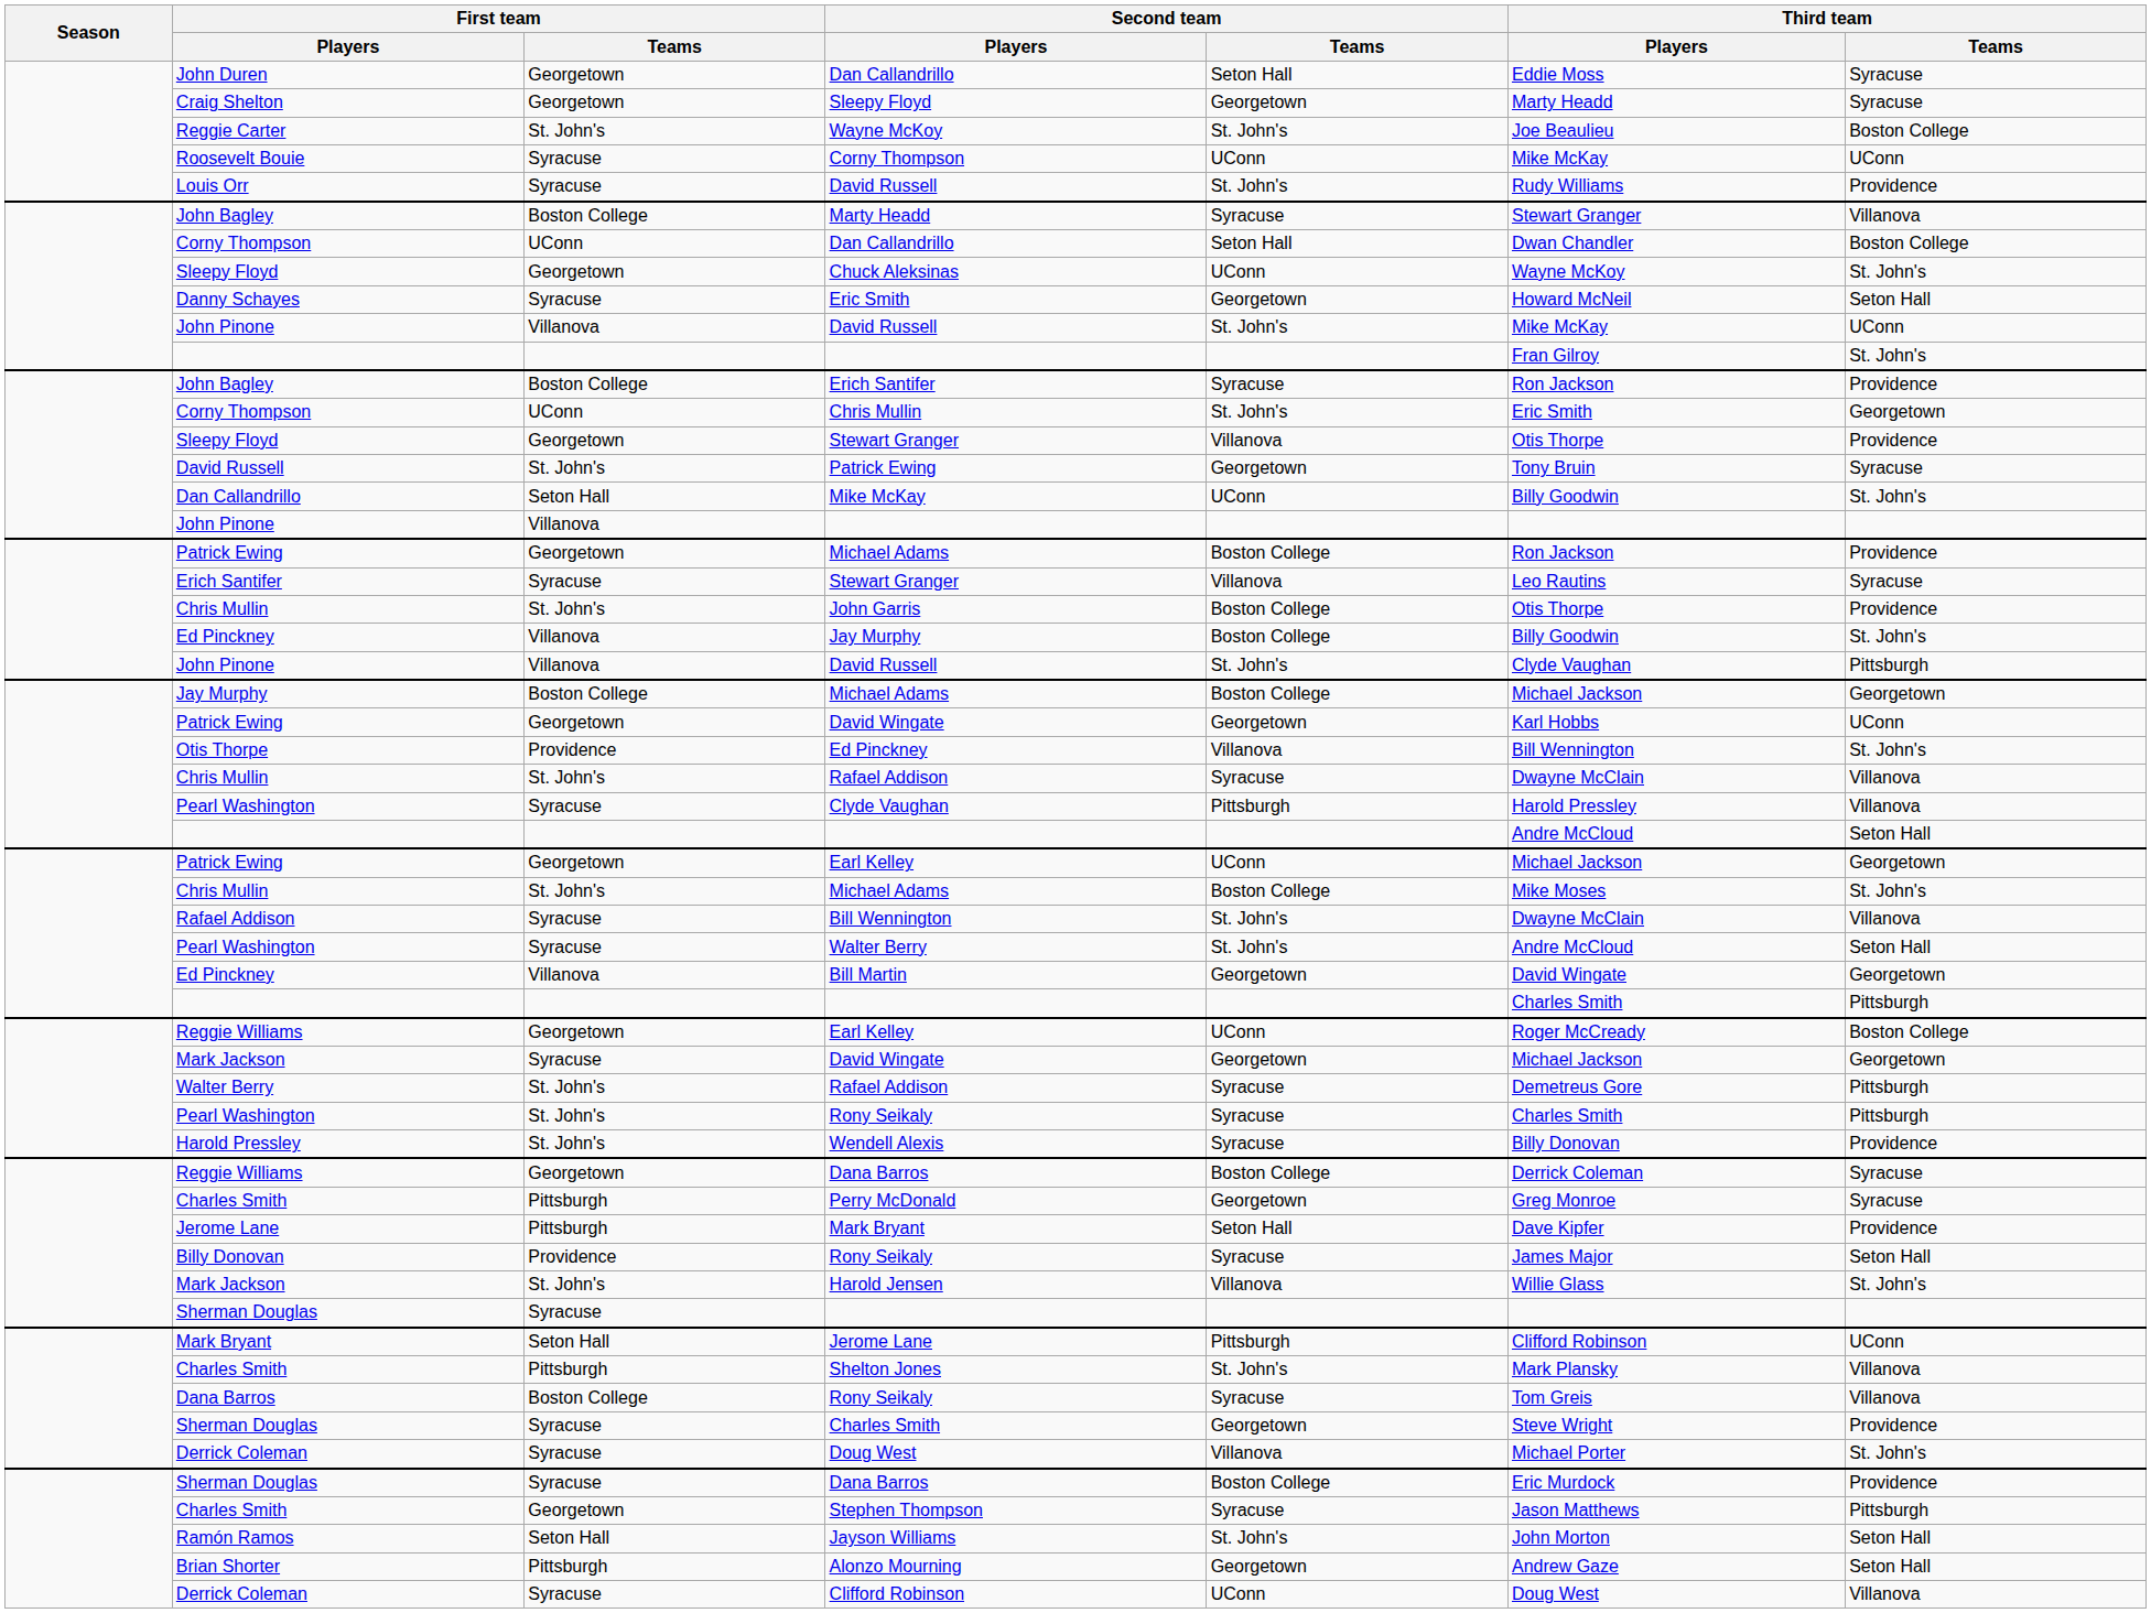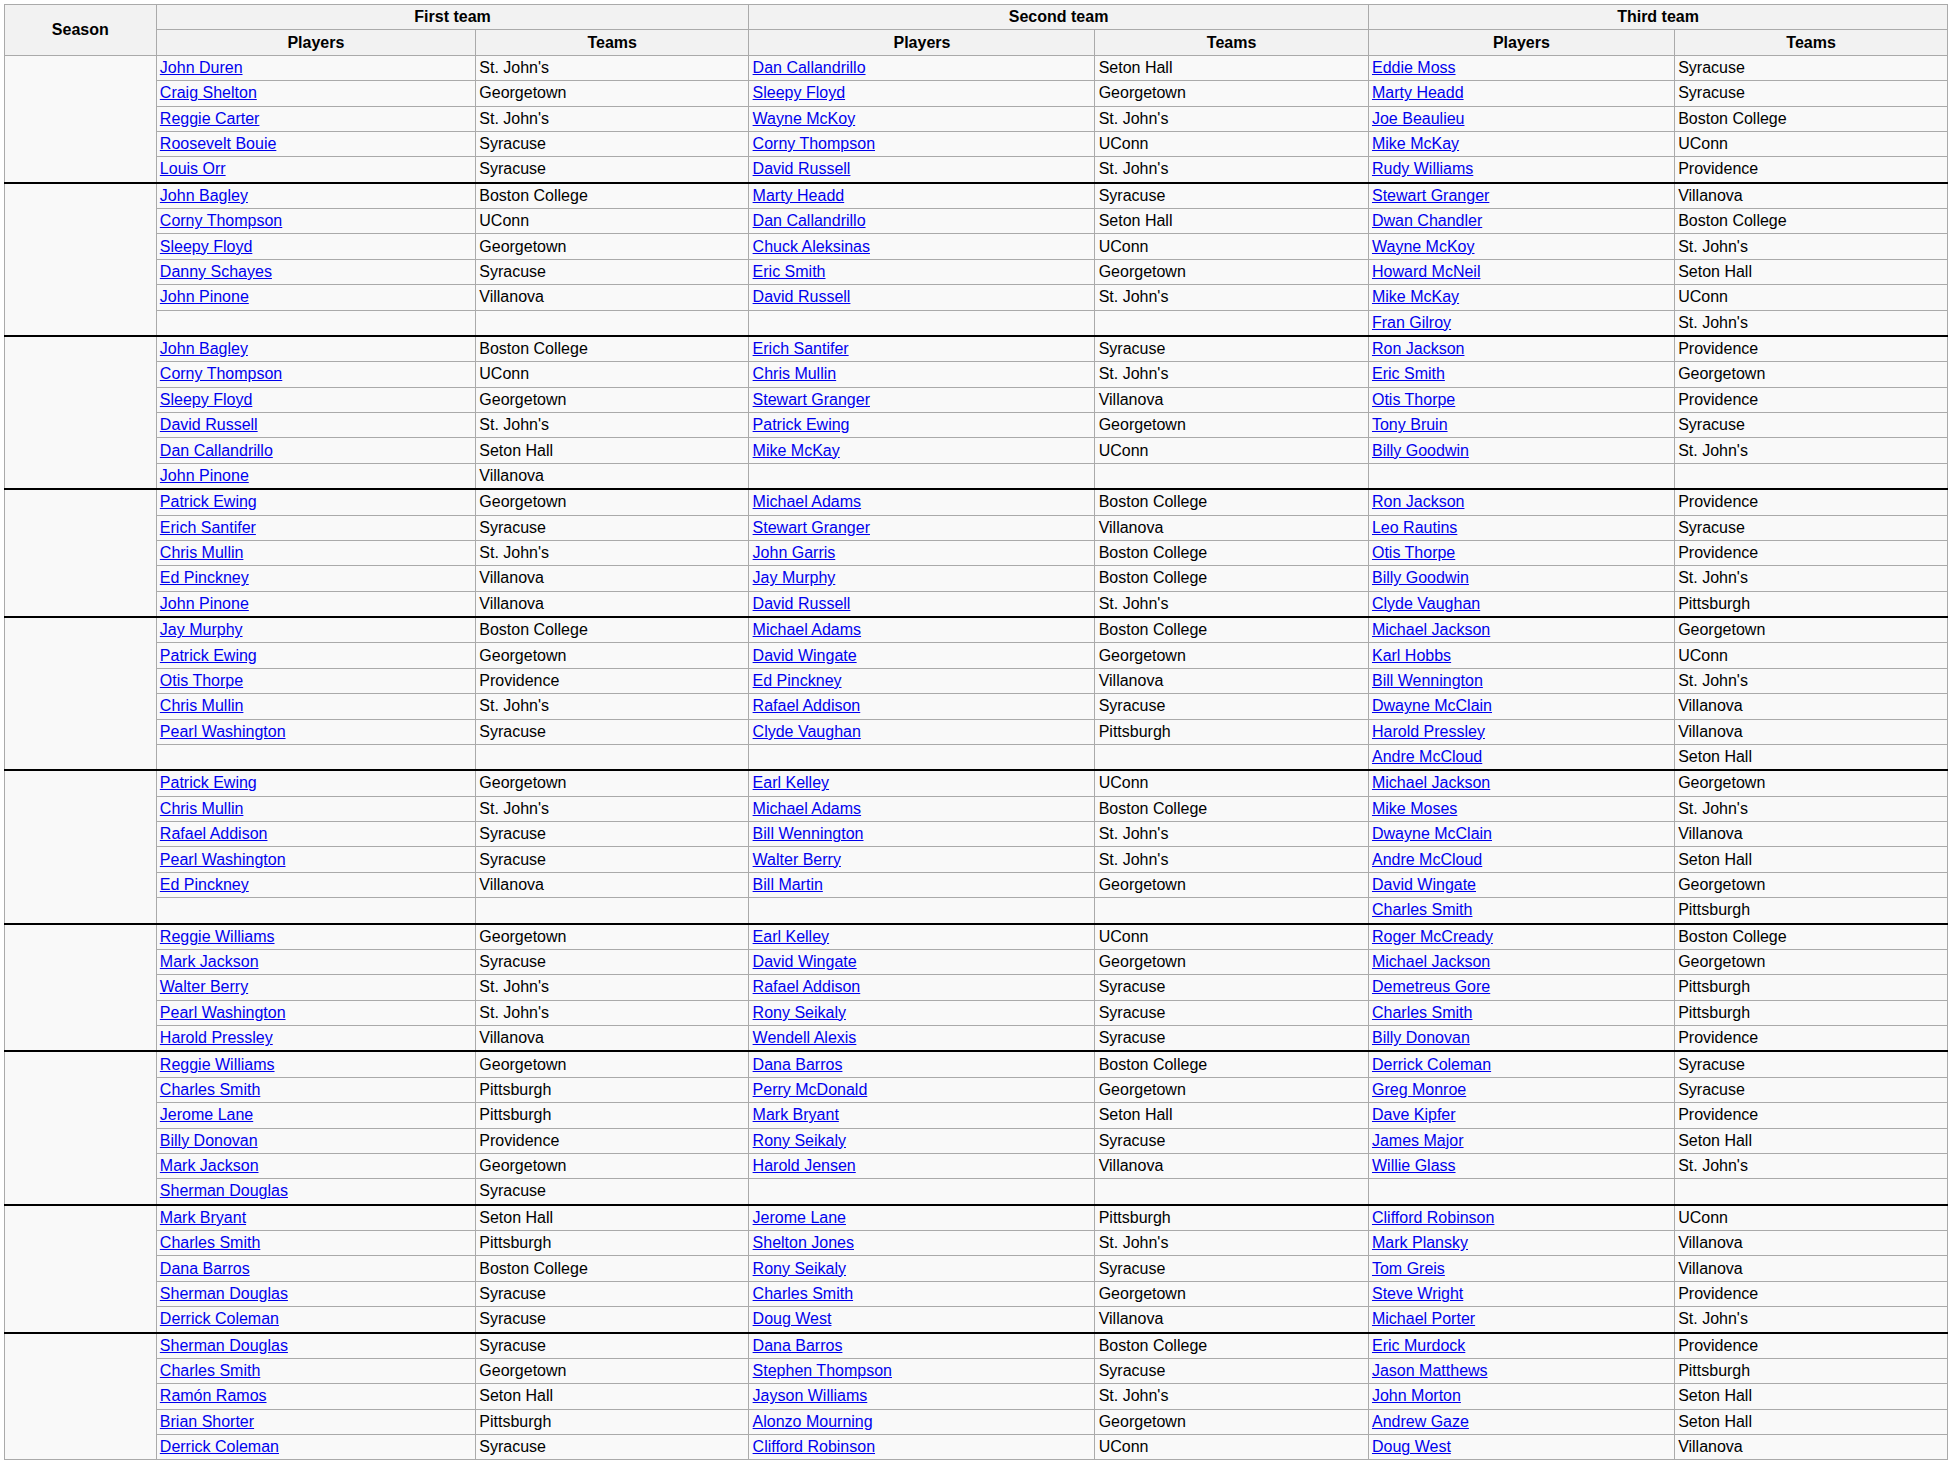John Duren / Dan Callandrillo | First team / Teams: Georgetown -> St. John's
Wendell Alexis | First team / Teams: St. John's -> Villanova
Harold Jensen | First team / Teams: St. John's -> Georgetown
